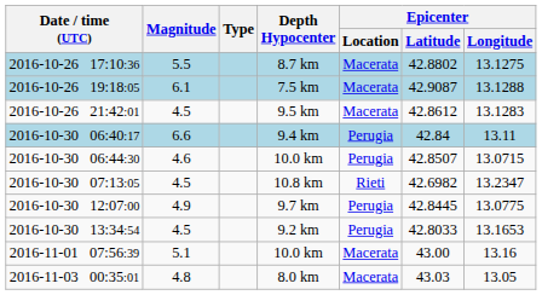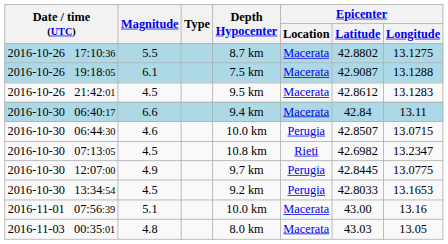9.4 km | Epicenter / Location: Perugia -> Macerata
